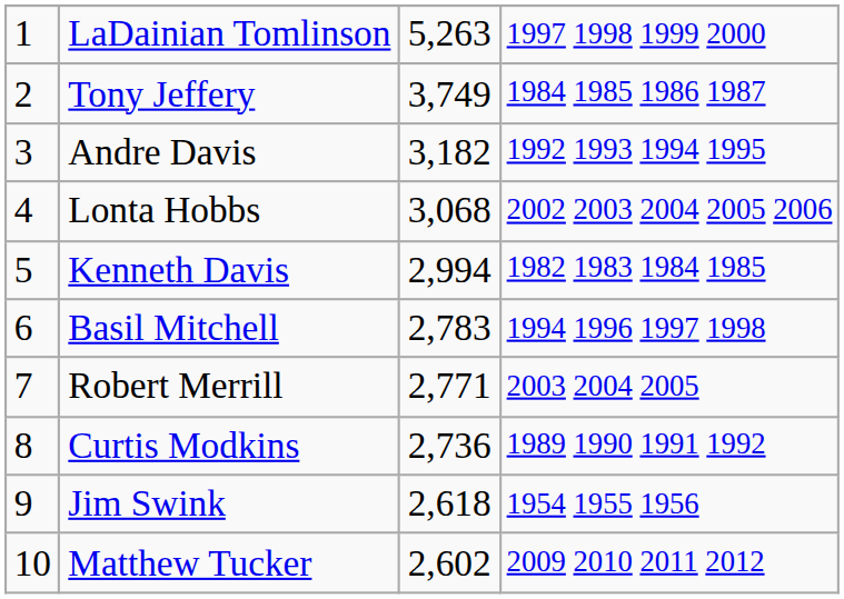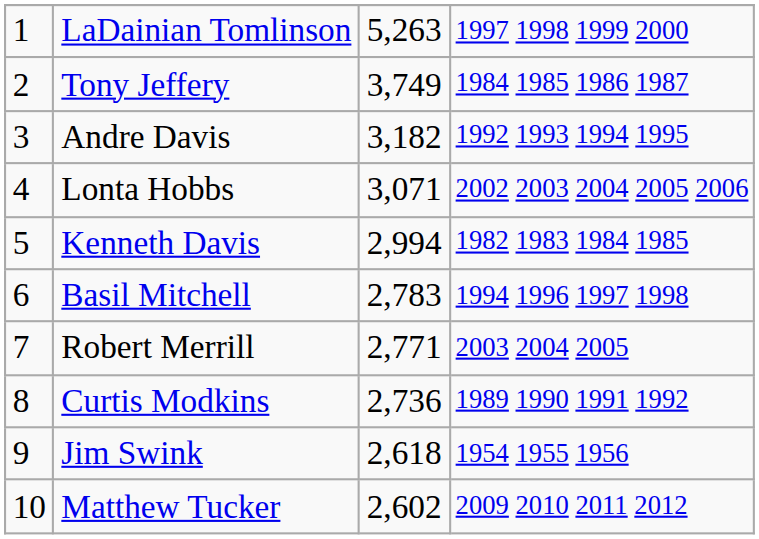Lonta Hobbs | column 3: 3,068 -> 3,071
